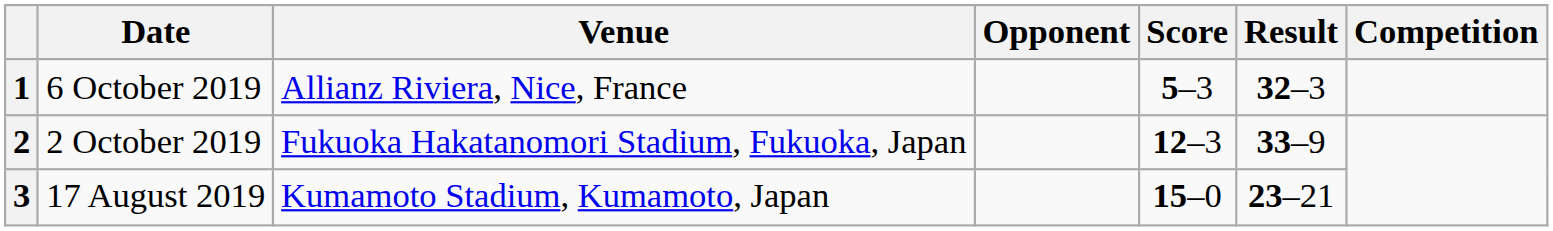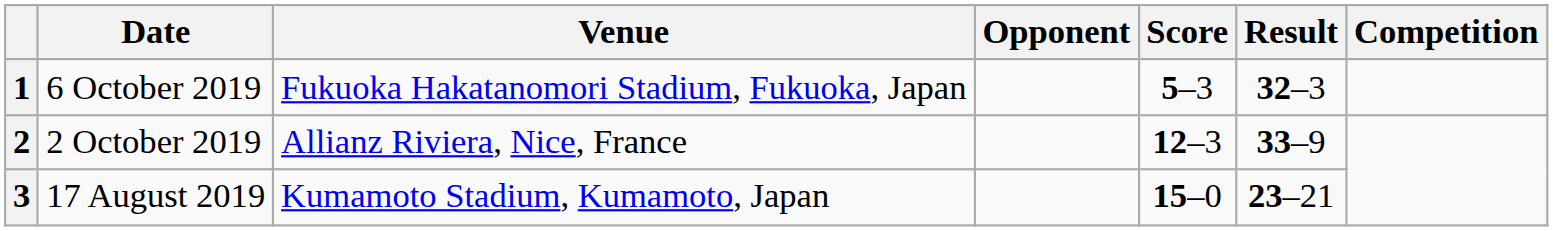1 | Venue: Allianz Riviera, Nice, France -> Fukuoka Hakatanomori Stadium, Fukuoka, Japan
2 | Venue: Fukuoka Hakatanomori Stadium, Fukuoka, Japan -> Allianz Riviera, Nice, France
